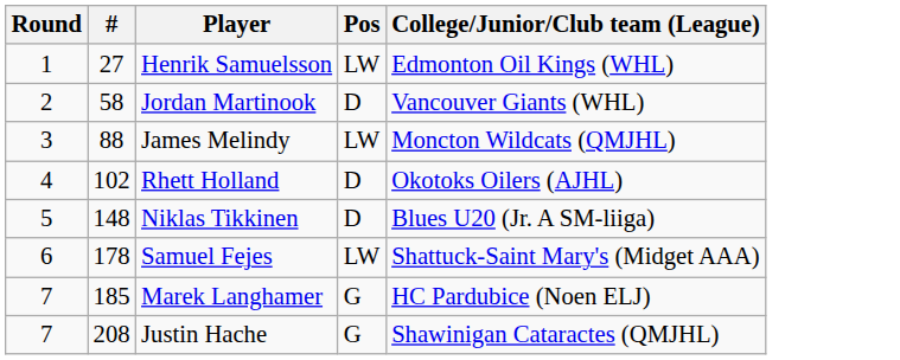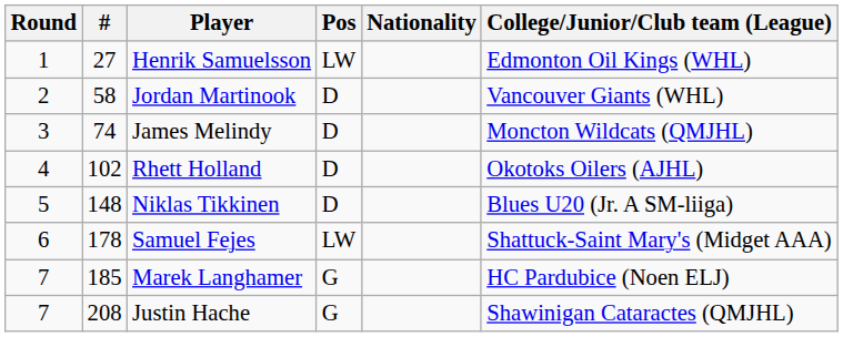+ column: Nationality
James Melindy | #: 88 -> 74
James Melindy | Pos: LW -> D
